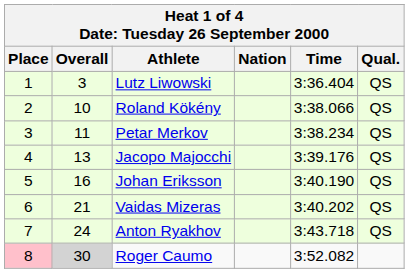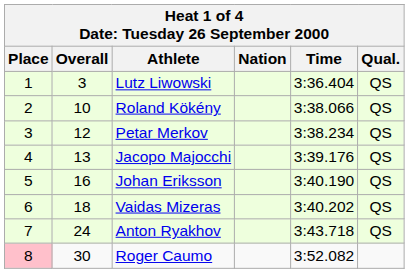Petar Merkov | Overall: 11 -> 12
Vaidas Mizeras | Overall: 21 -> 18
Roger Caumo | Overall: lightgrey background -> no background
